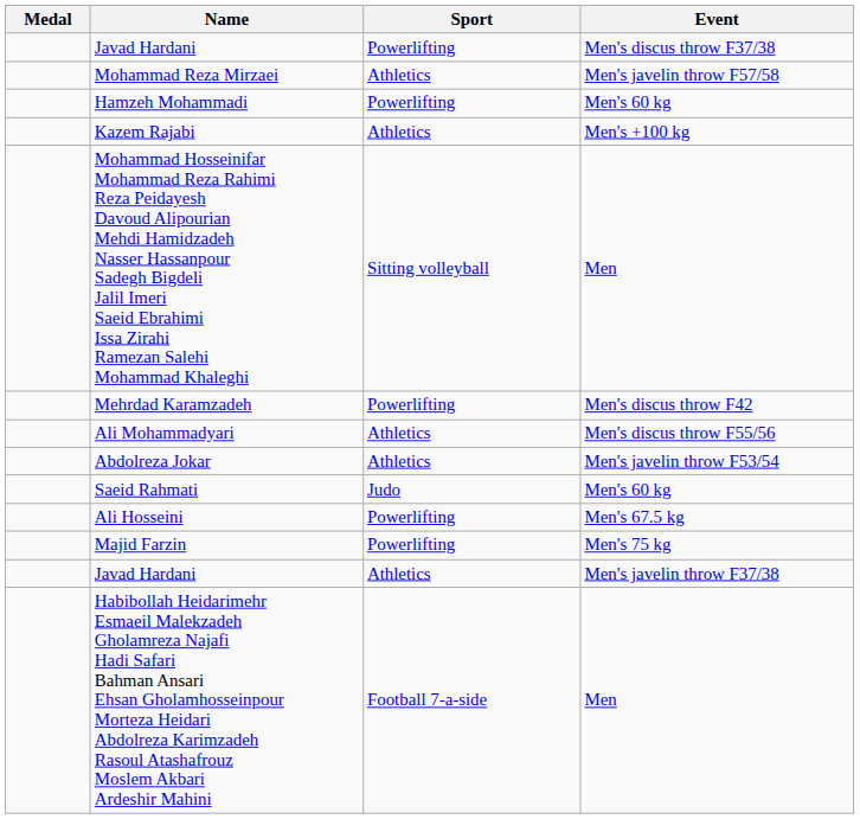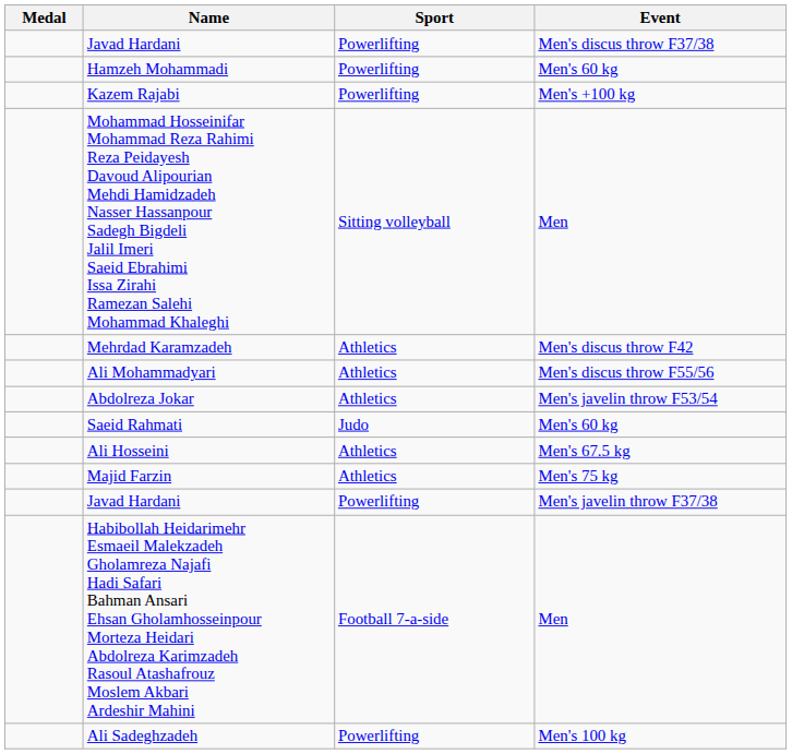- row: Mohammad Reza Mirzaei | Athletics | Men's javelin throw F57/58
Kazem Rajabi | Sport: Athletics -> Powerlifting
Mehrdad Karamzadeh | Sport: Powerlifting -> Athletics
Ali Hosseini | Sport: Powerlifting -> Athletics
Majid Farzin | Sport: Powerlifting -> Athletics
Javad Hardani / Men's javelin throw F37/38 | Sport: Athletics -> Powerlifting
+ row: Ali Sadeghzadeh | Powerlifting | Men's 100 kg
